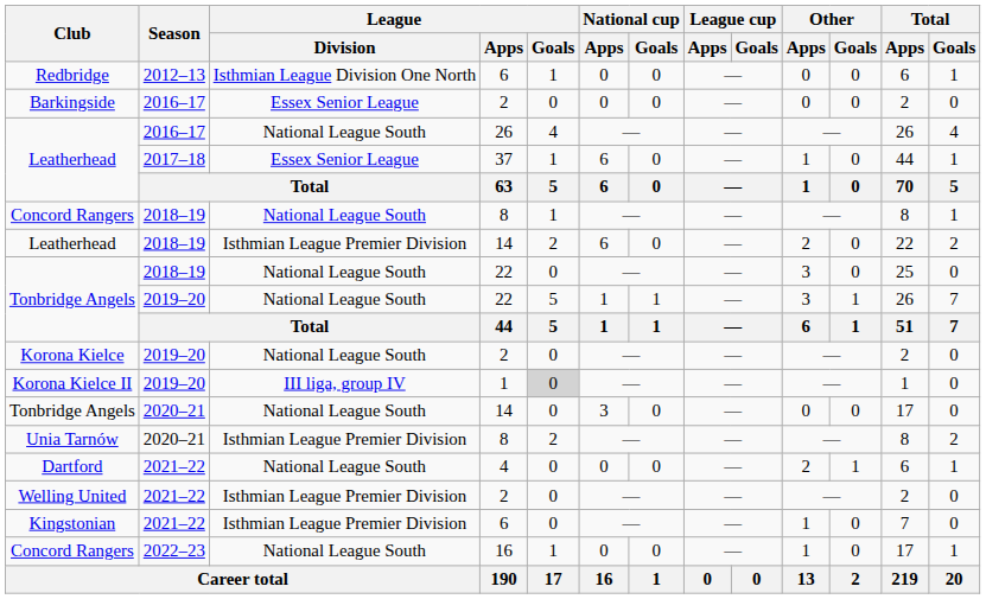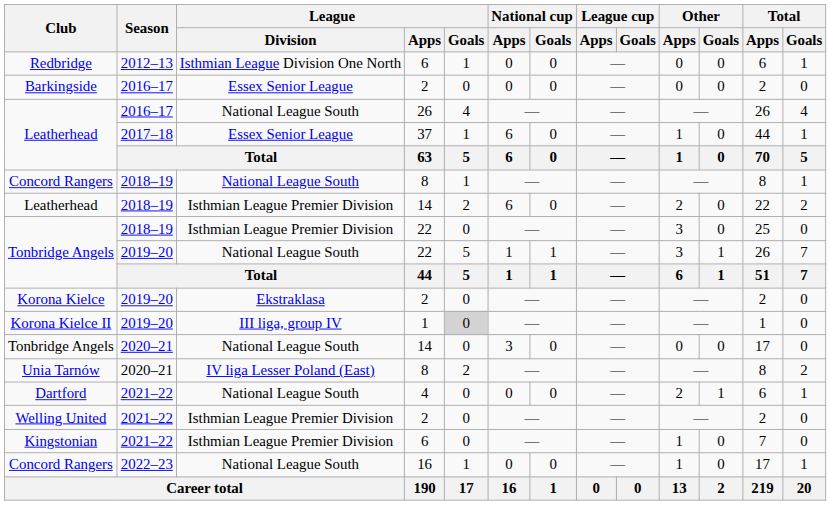Tonbridge Angels / 2018–19 | League / Division: National League South -> Isthmian League Premier Division
Korona Kielce | League / Division: National League South -> Ekstraklasa
Unia Tarnów | League / Division: Isthmian League Premier Division -> IV liga Lesser Poland (East)
